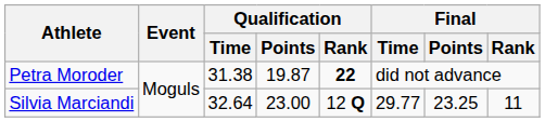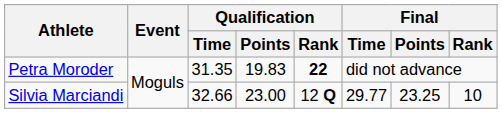Petra Moroder | Qualification / Time: 31.38 -> 31.35
Petra Moroder | Qualification / Points: 19.87 -> 19.83
Silvia Marciandi | Qualification / Time: 32.64 -> 32.66
Silvia Marciandi | Final / Rank: 11 -> 10
